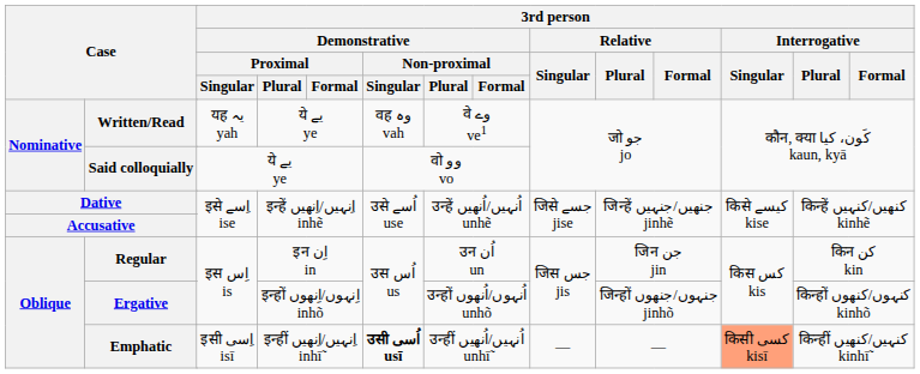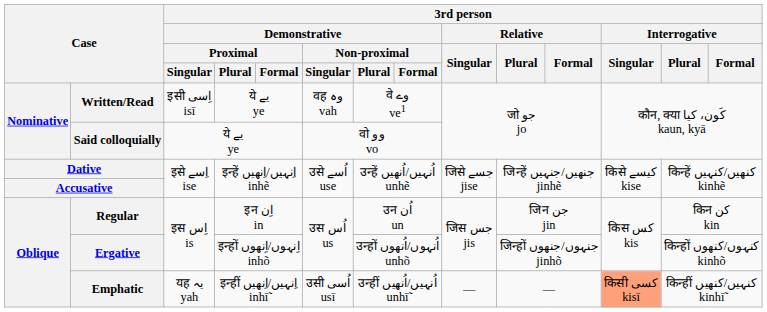Written/Read | 3rd person / Demonstrative / Proximal / Singular: यह یہ yah -> इसी اِسی isī
Emphatic | 3rd person / Demonstrative / Proximal / Singular: इसी اِسی isī -> यह یہ yah
Emphatic | 3rd person / Demonstrative / Non-proximal / Singular: bold -> normal
